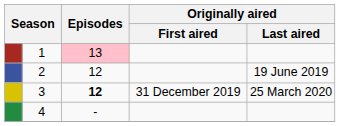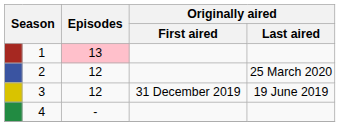2 | Originally aired / Last aired: 19 June 2019 -> 25 March 2020
3 | Episodes: bold -> normal
3 | Originally aired / Last aired: 25 March 2020 -> 19 June 2019
